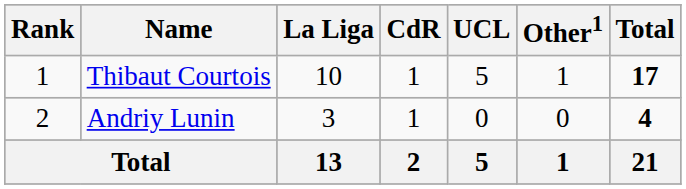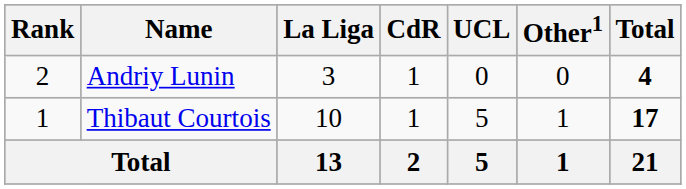rows swapped: Thibaut Courtois <-> Andriy Lunin
